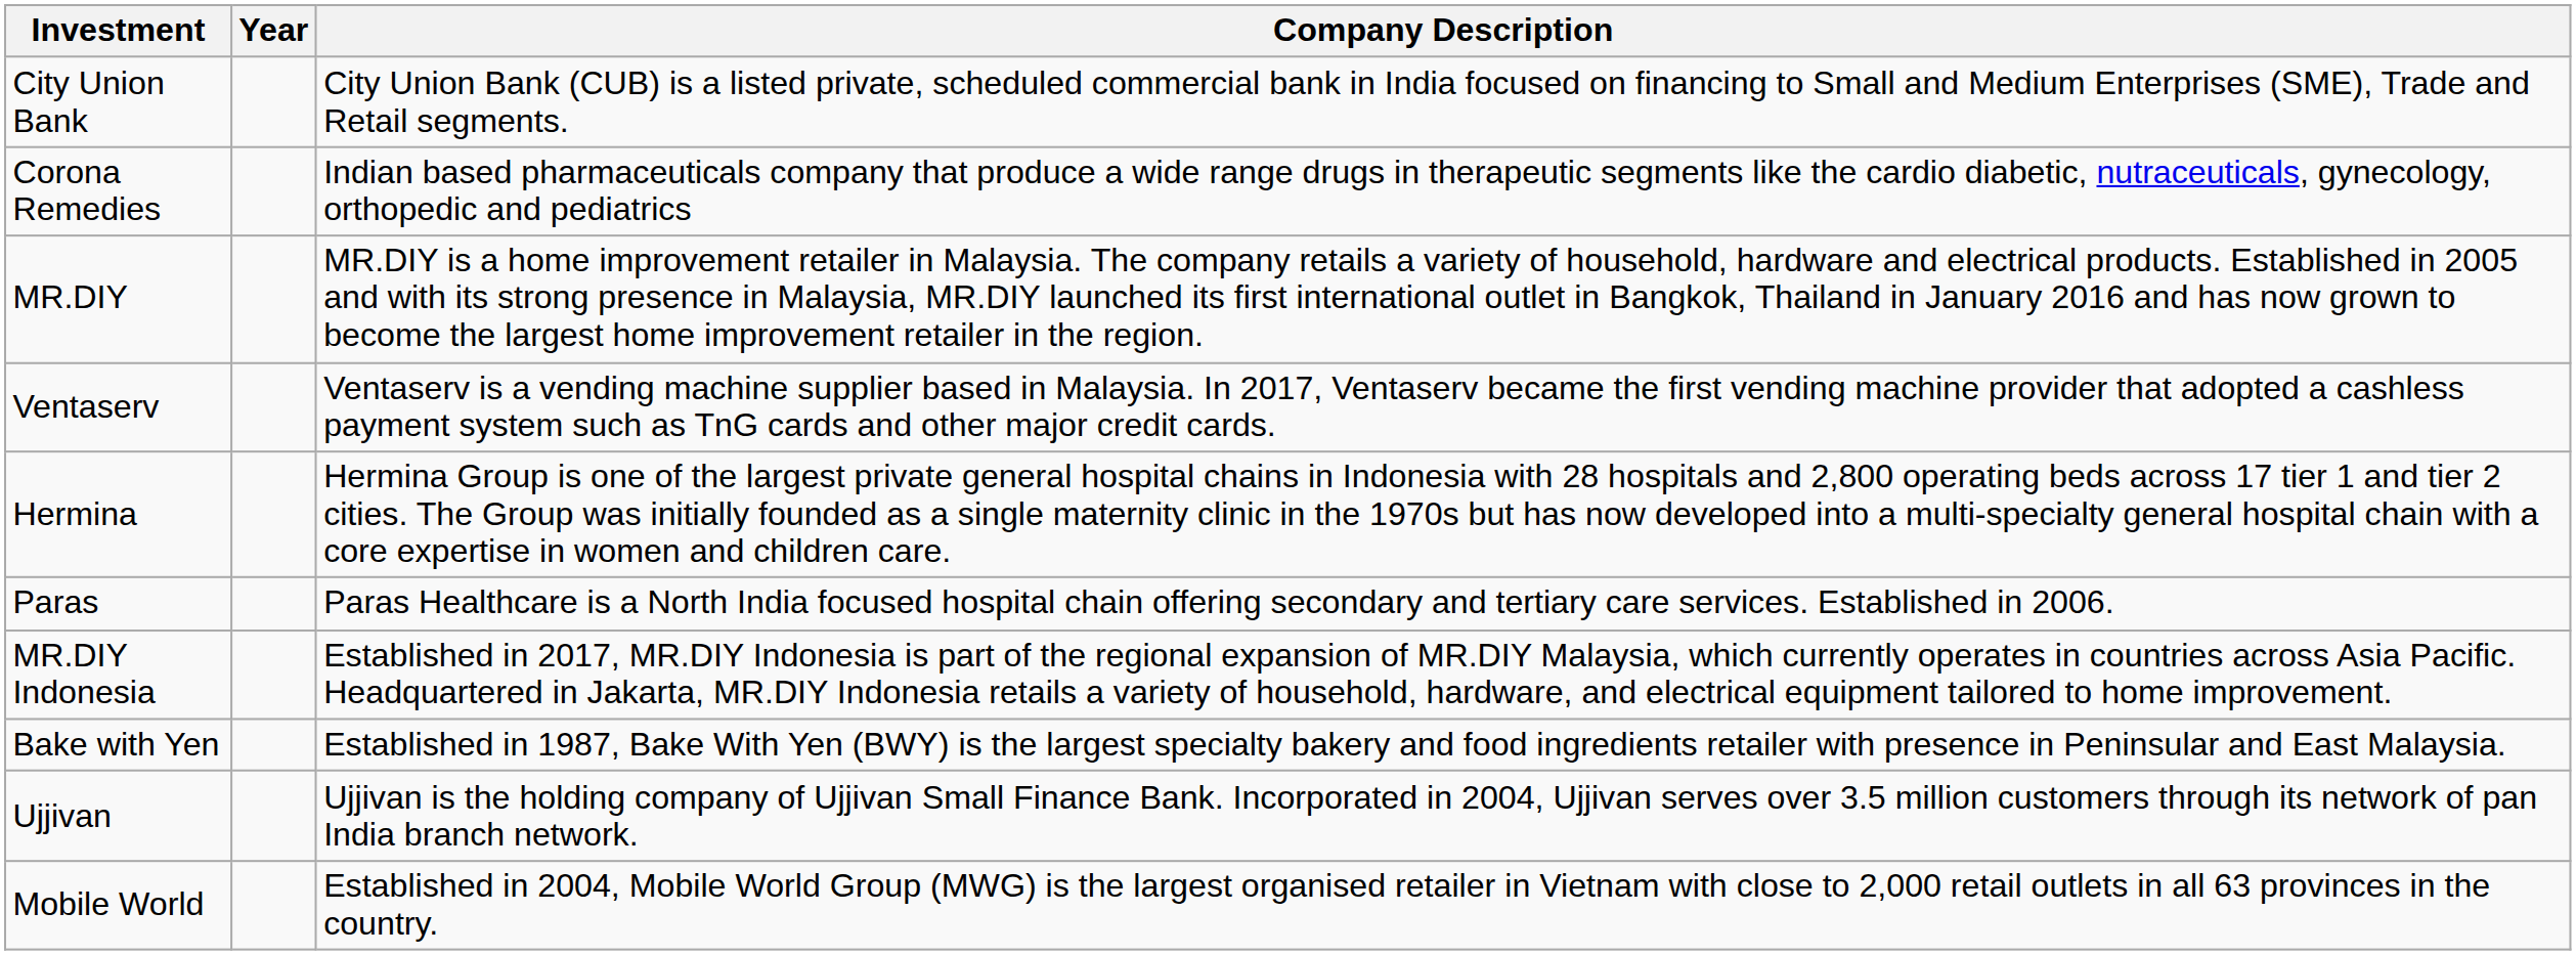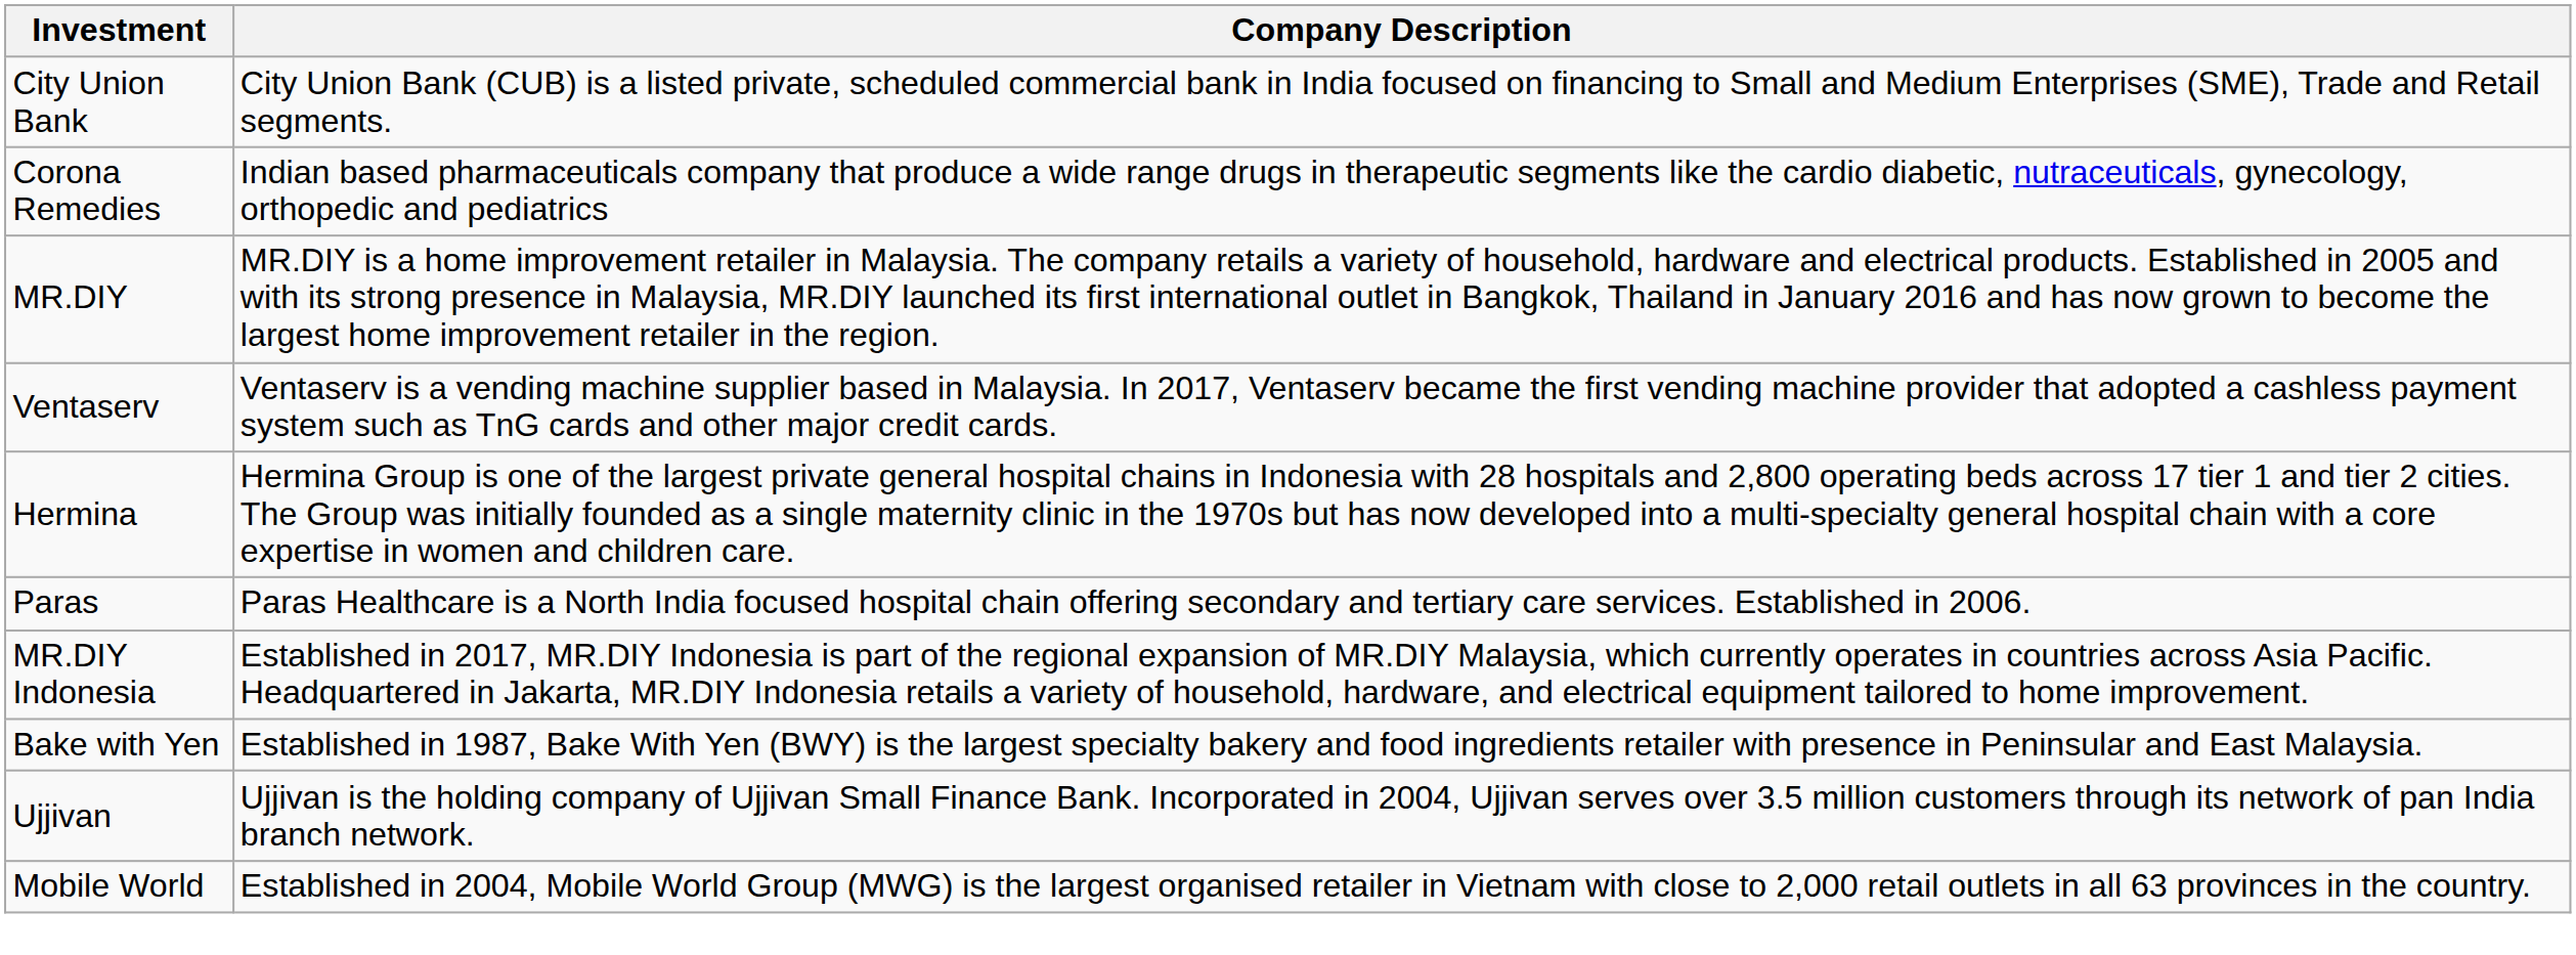- column: Year
